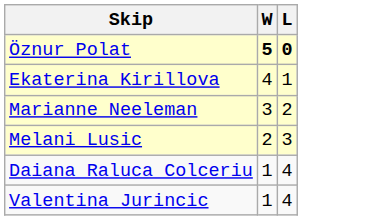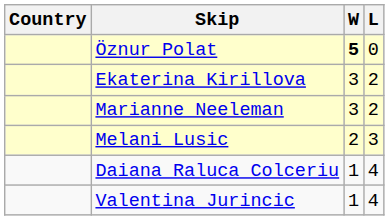+ column: Country
Öznur Polat | L: bold -> normal
Ekaterina Kirillova | W: 4 -> 3
Ekaterina Kirillova | L: 1 -> 2
